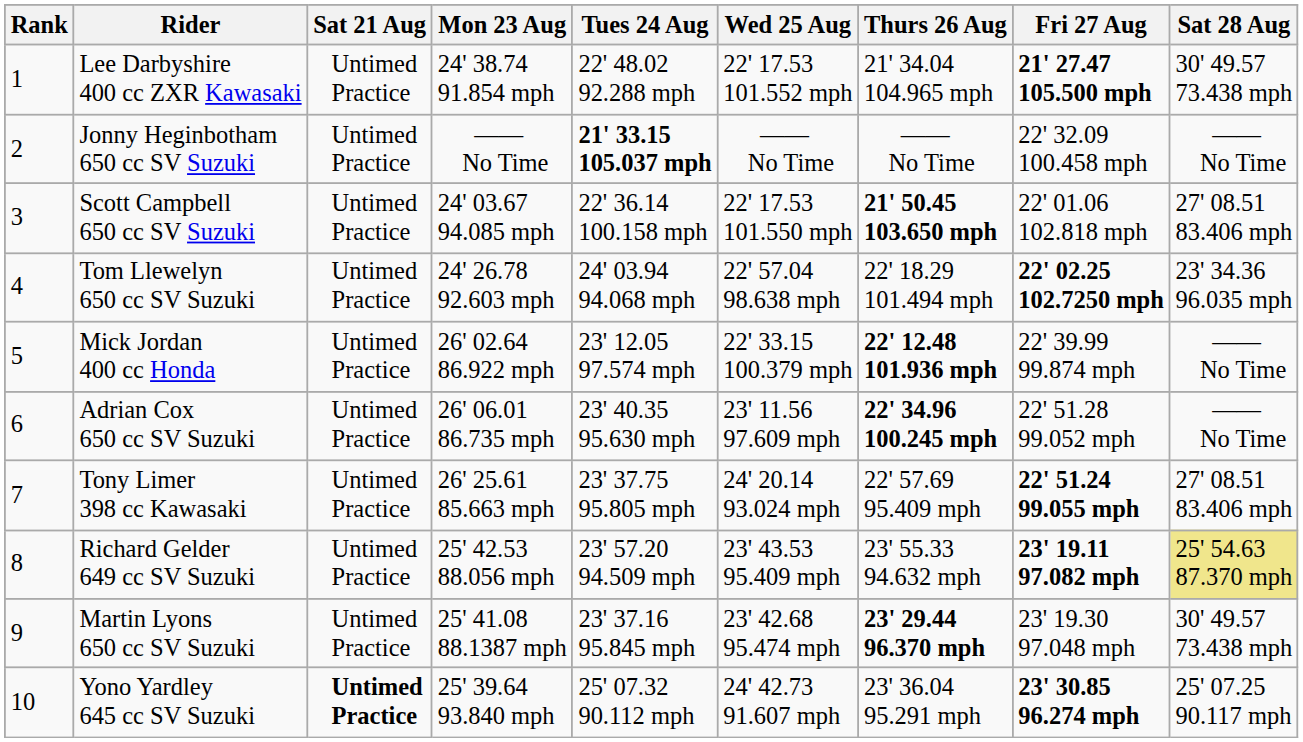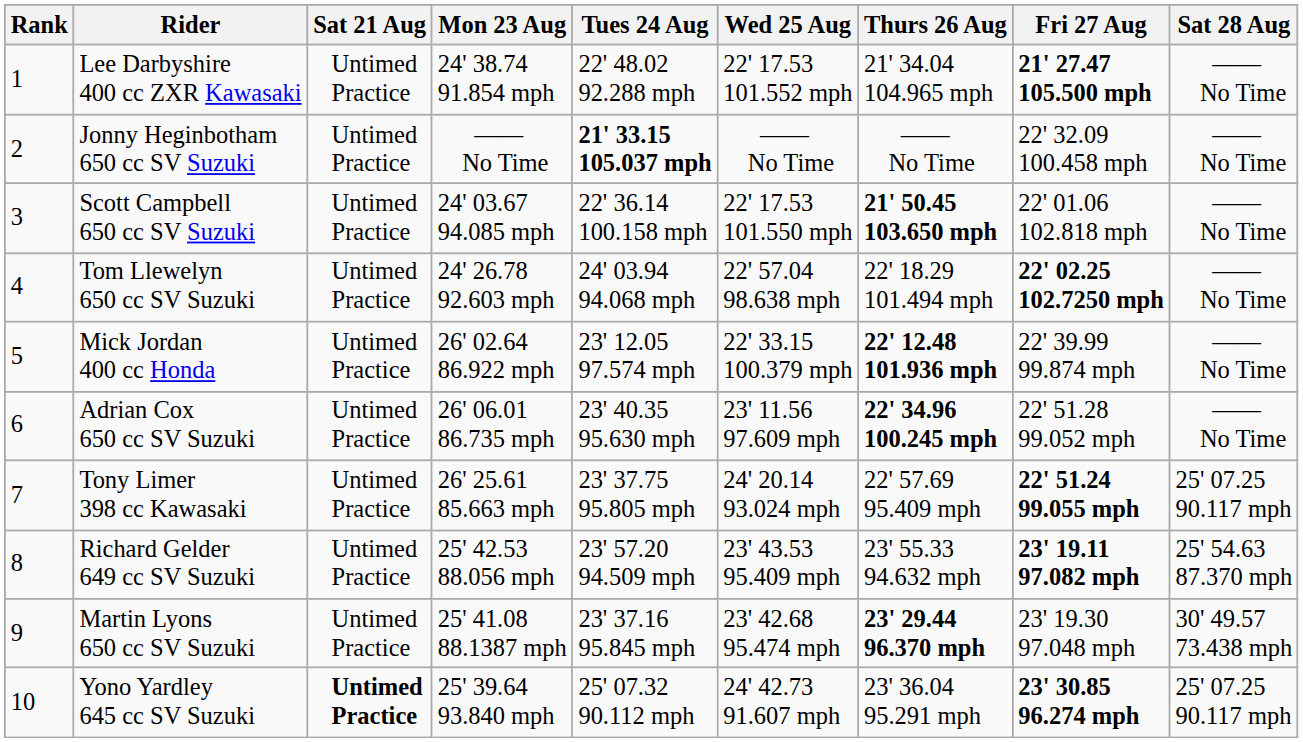Lee Darbyshire 400 cc ZXR Kawasaki | Sat 28 Aug: 30' 49.57 73.438 mph -> —— No Time
Scott Campbell 650 cc SV Suzuki | Sat 28 Aug: 27' 08.51 83.406 mph -> —— No Time
Tom Llewelyn 650 cc SV Suzuki | Sat 28 Aug: 23' 34.36 96.035 mph -> —— No Time
Tony Limer 398 cc Kawasaki | Sat 28 Aug: 27' 08.51 83.406 mph -> 25' 07.25 90.117 mph
Richard Gelder 649 cc SV Suzuki | Sat 28 Aug: khaki background -> no background
